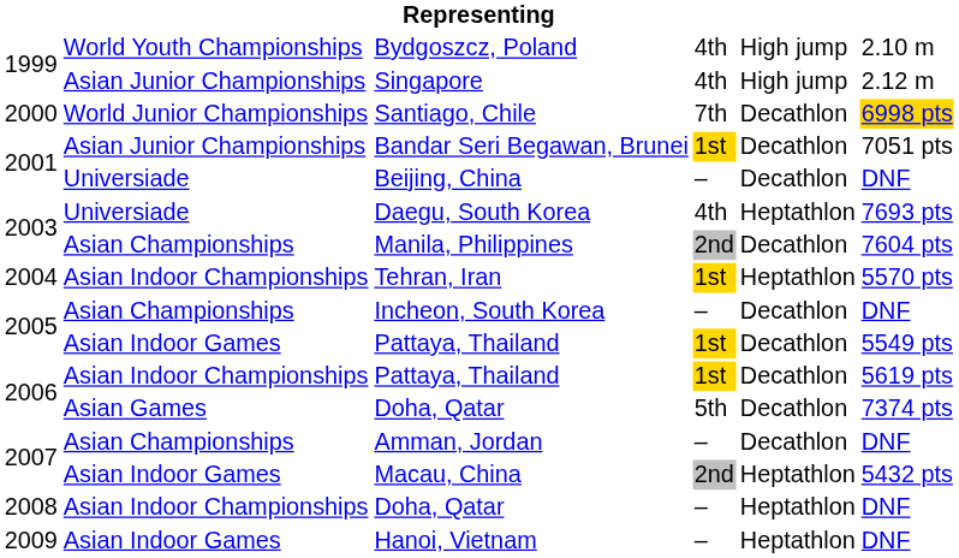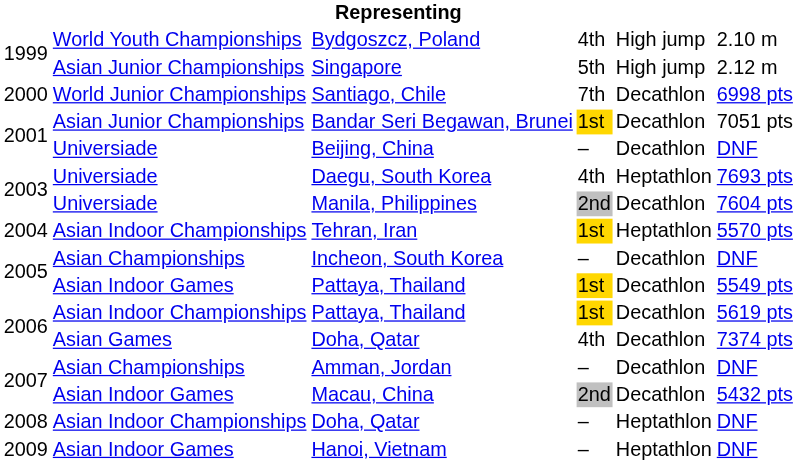Singapore | column 4: 4th -> 5th
Santiago, Chile | column 6: gold background -> no background
Manila, Philippines | column 2: Asian Championships -> Universiade
2006 / Doha, Qatar | column 4: 5th -> 4th
Macau, China | column 5: Heptathlon -> Decathlon
